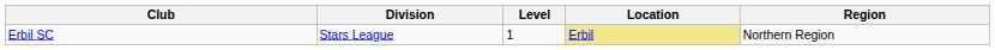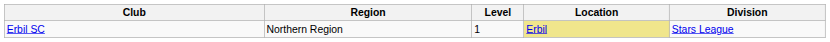columns swapped: Division <-> Region
